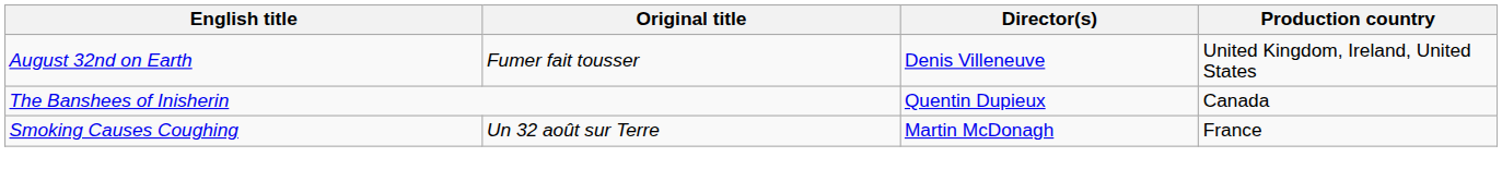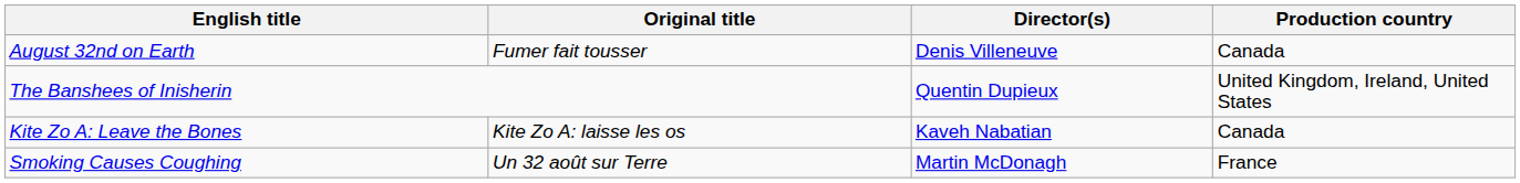August 32nd on Earth | Production country: United Kingdom, Ireland, United States -> Canada
The Banshees of Inisherin | Production country: Canada -> United Kingdom, Ireland, United States
+ row: Kite Zo A: Leave the Bones | Kite Zo A: laisse les os | Kaveh Nabatian | Canada
